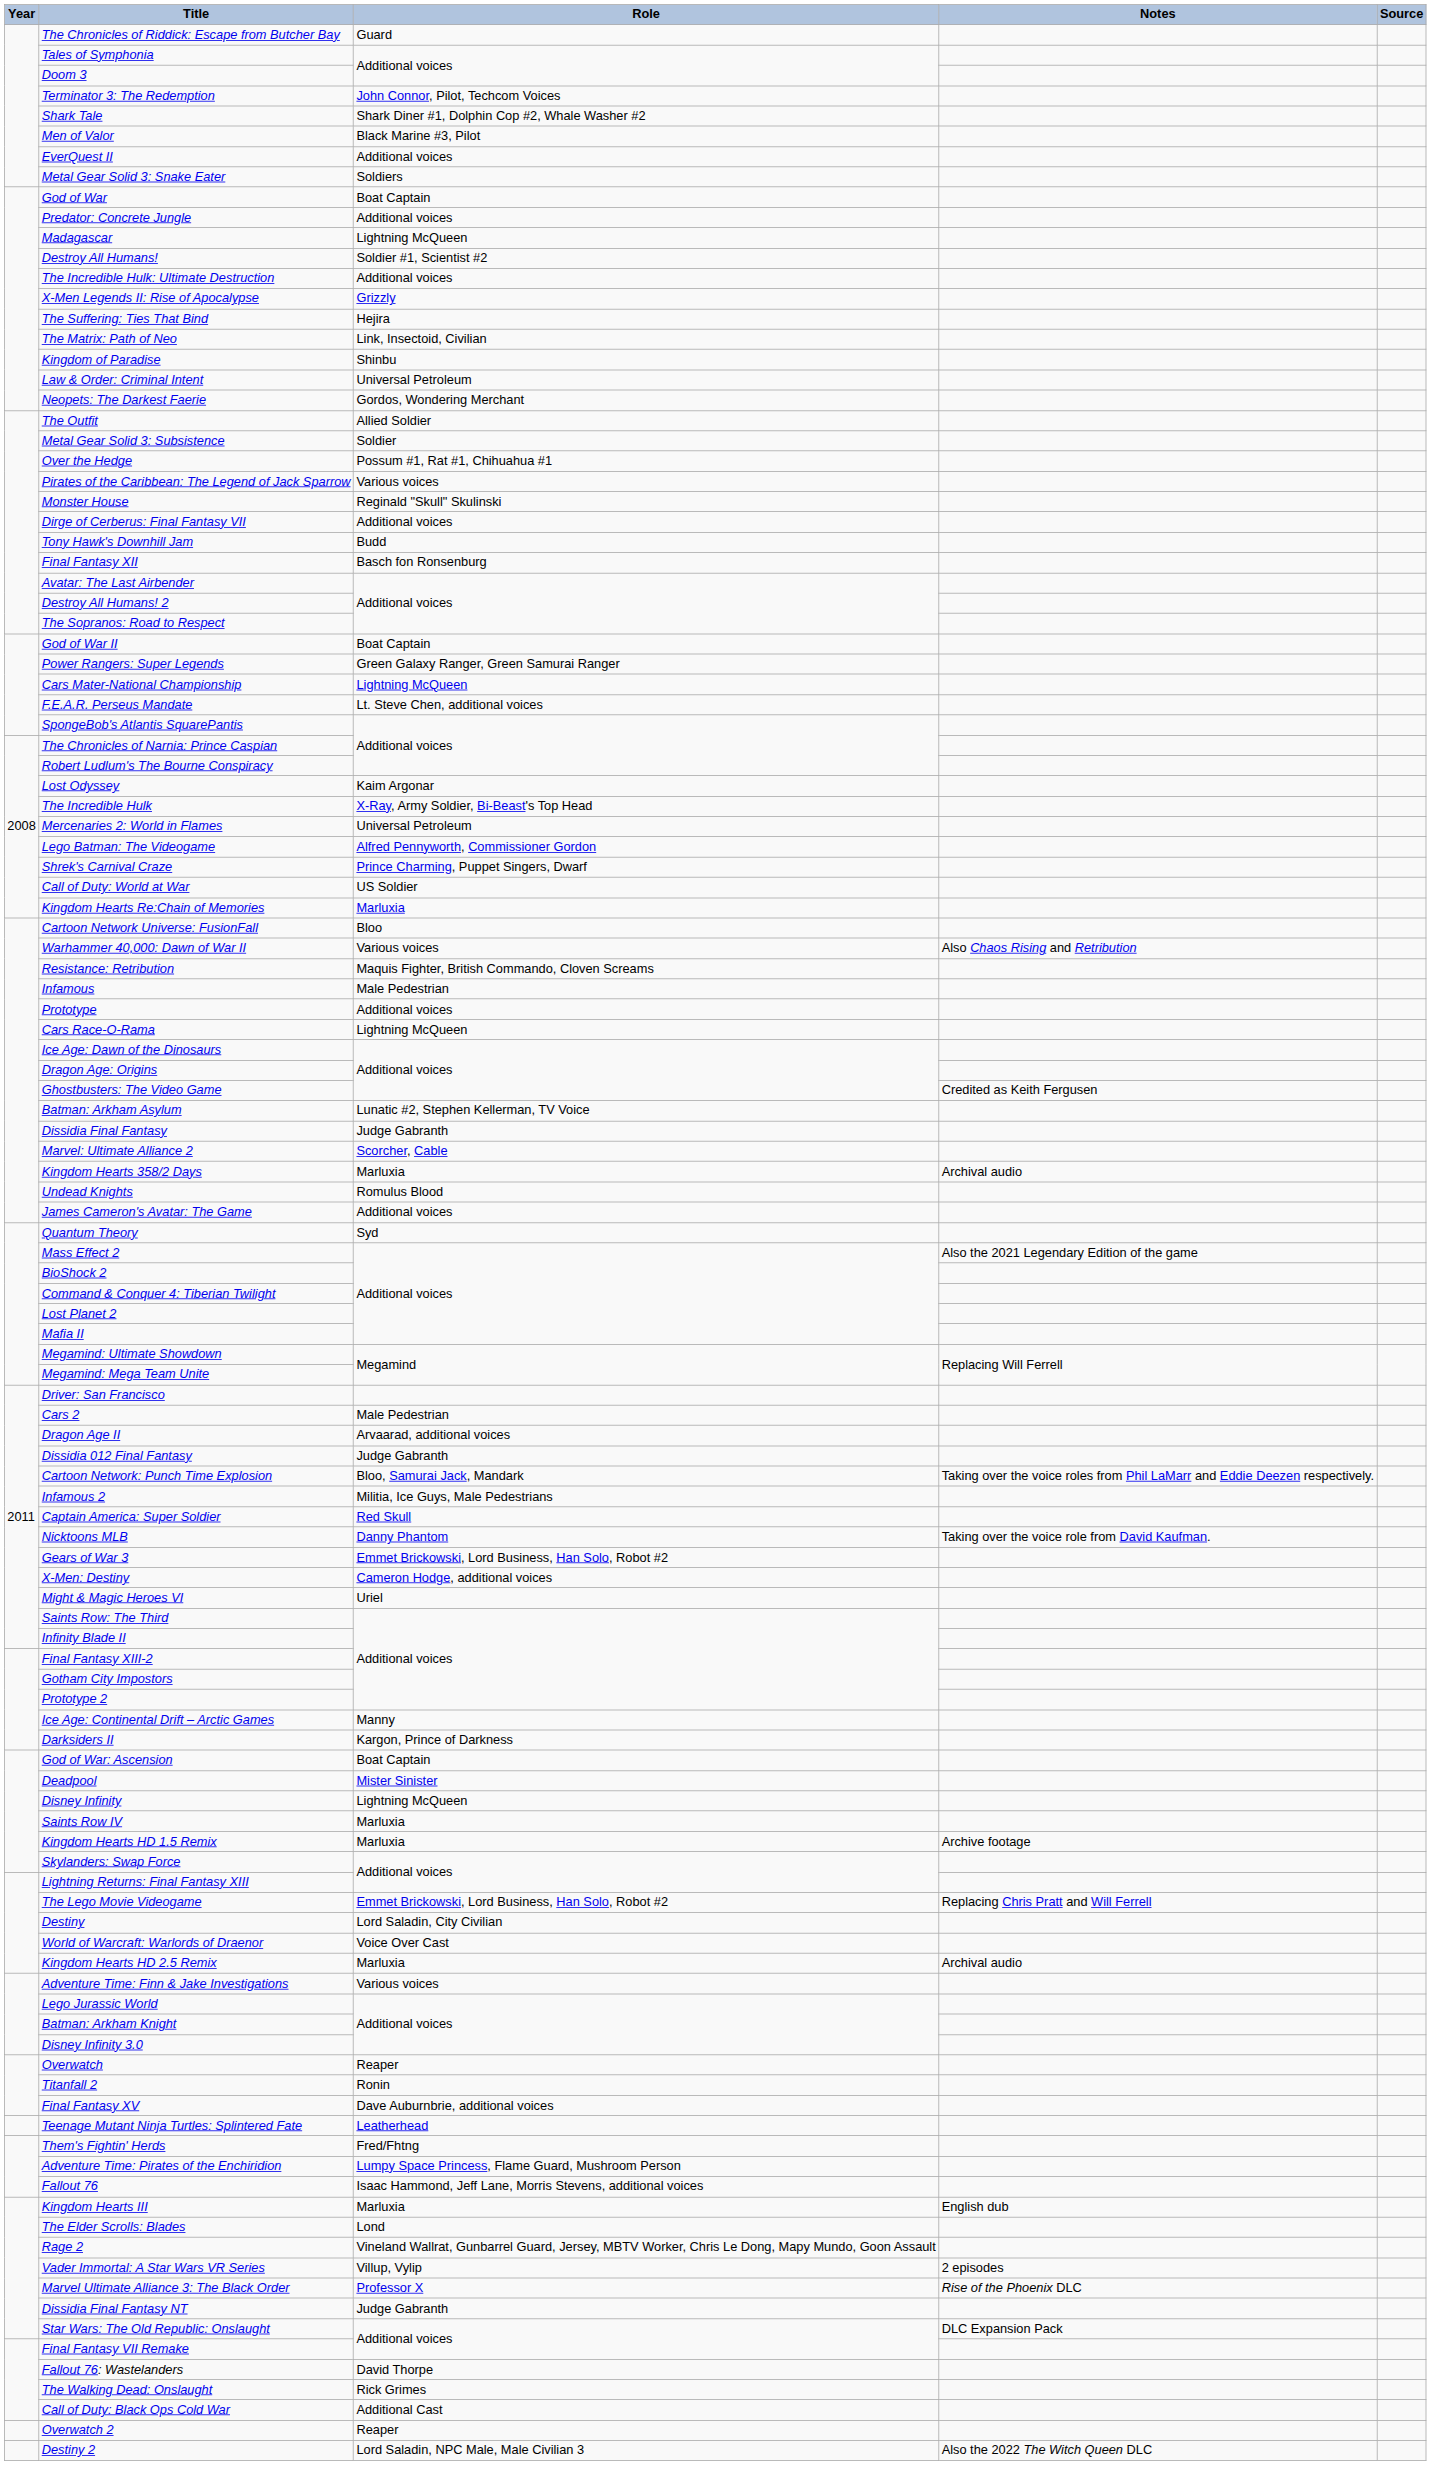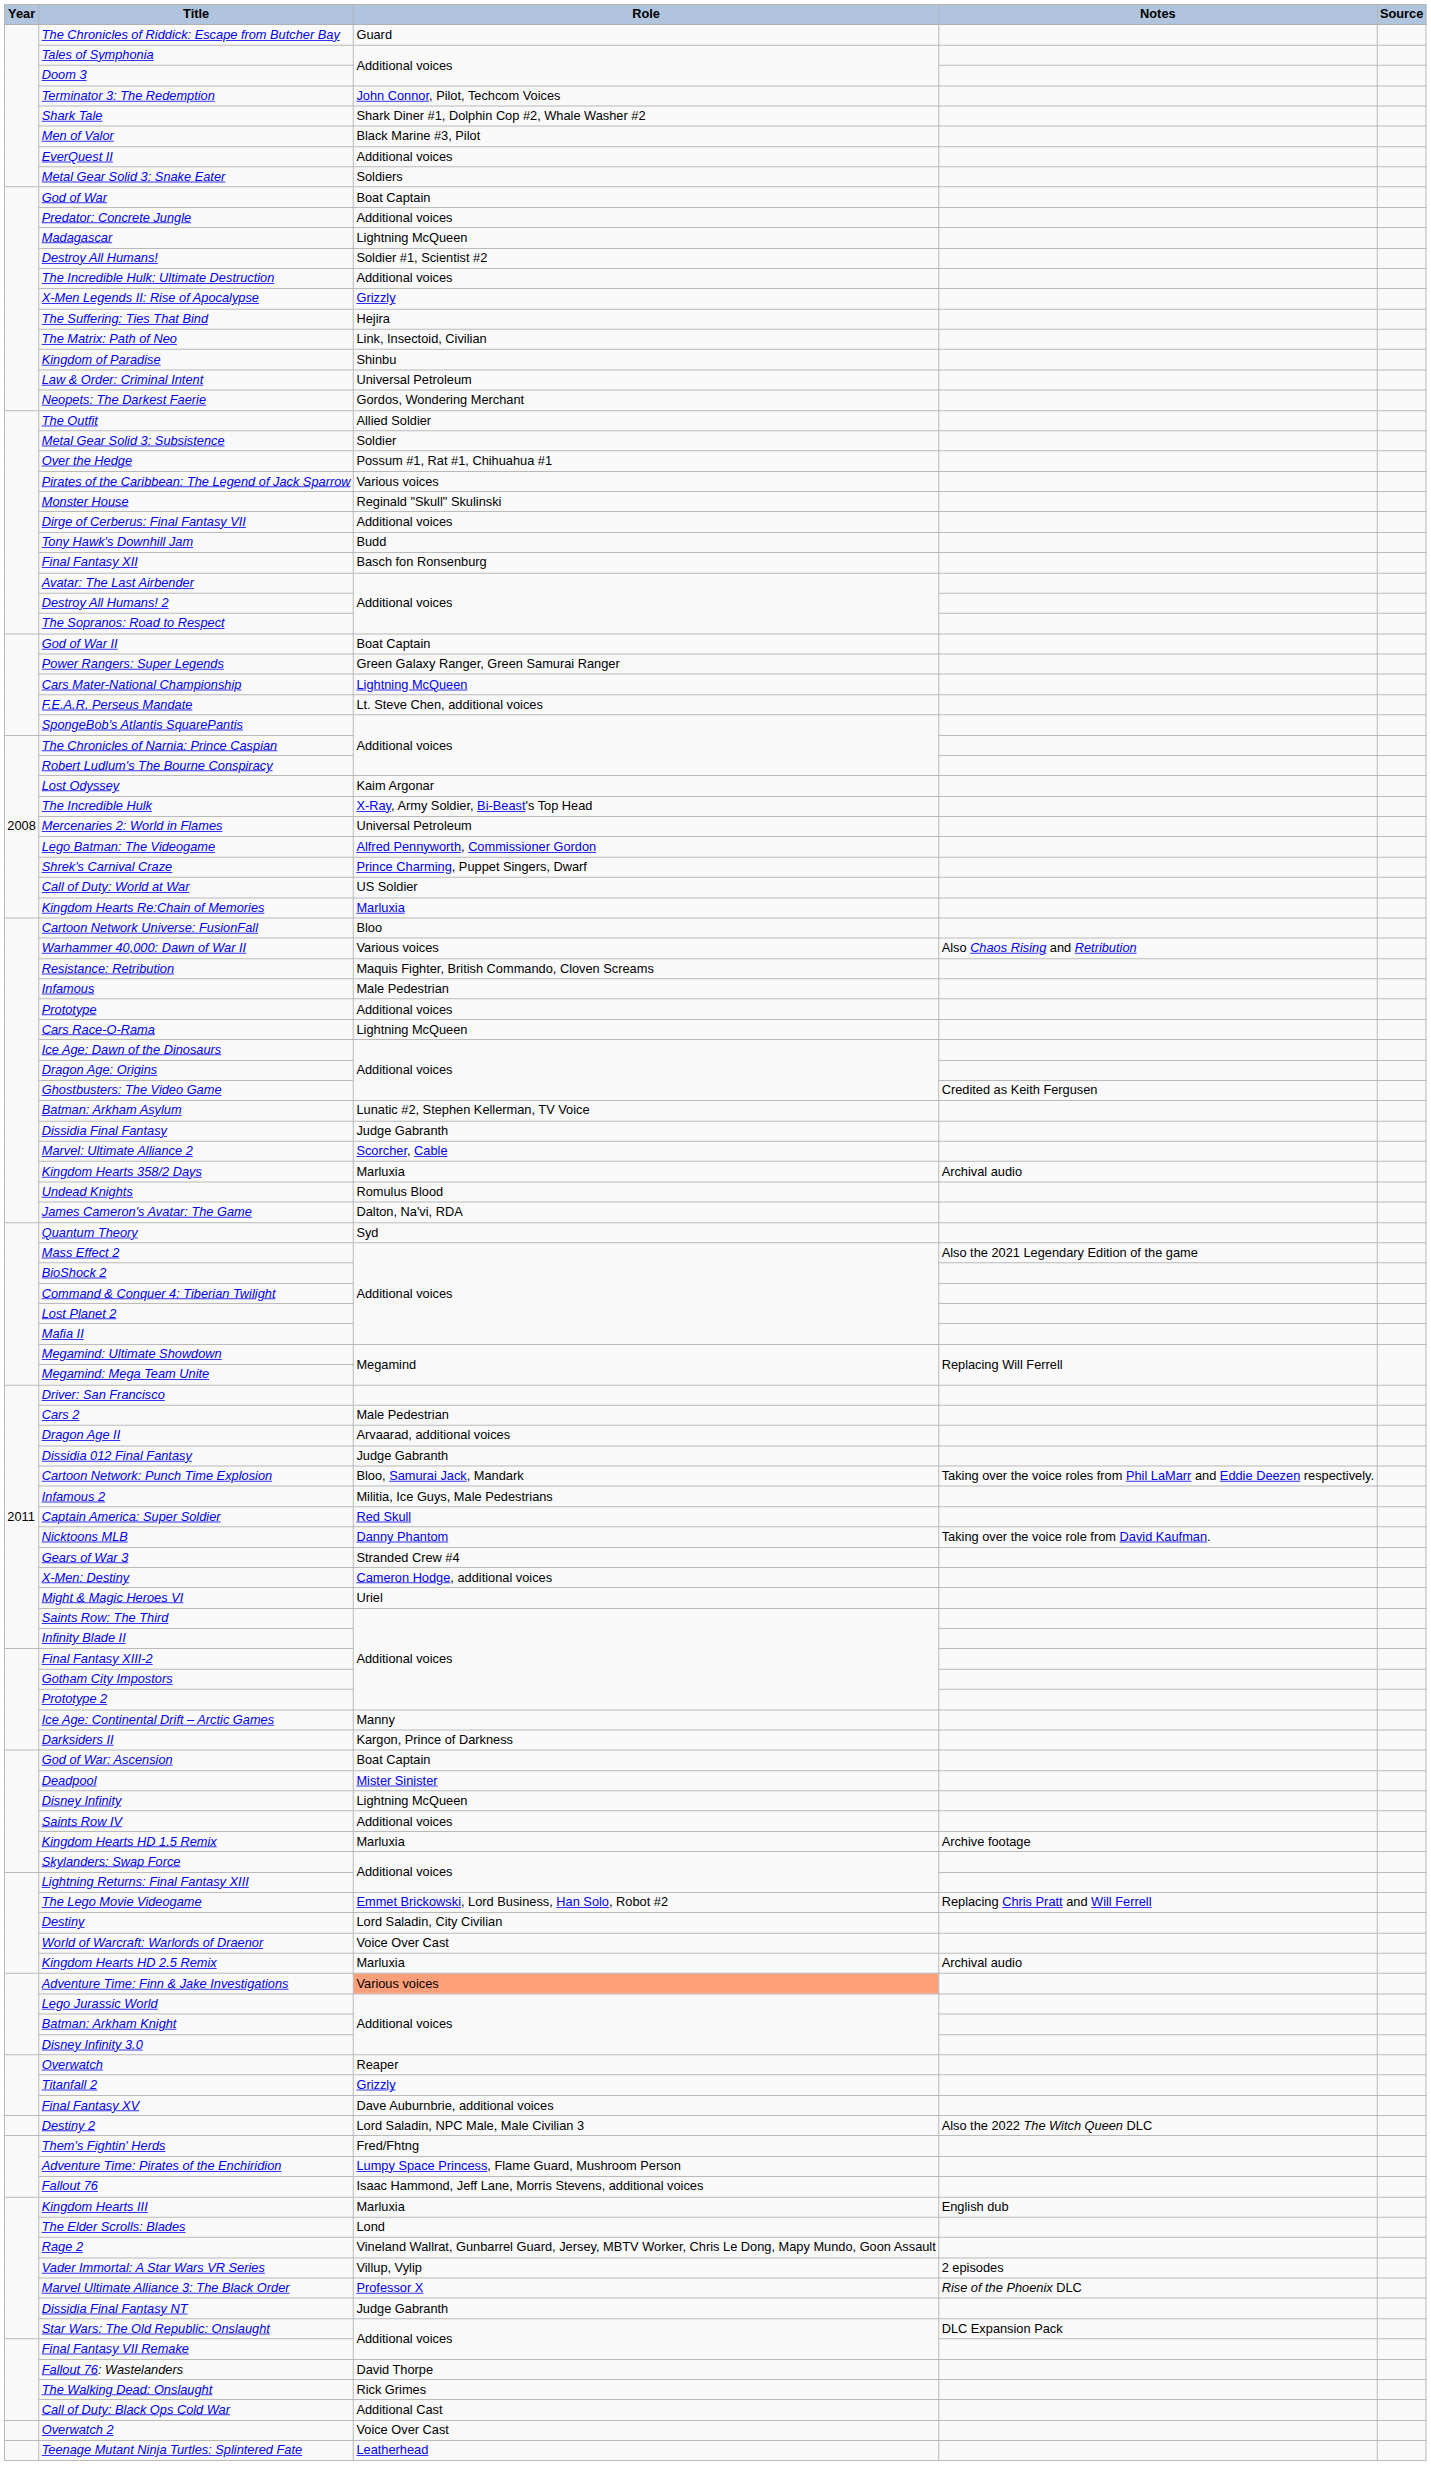James Cameron's Avatar: The Game | Role: Additional voices -> Dalton, Na'vi, RDA
Gears of War 3 | Role: Emmet Brickowski, Lord Business, Han Solo, Robot #2 -> Stranded Crew #4
Saints Row IV | Role: Marluxia -> Additional voices
Adventure Time: Finn & Jake Investigations | Role: no background -> lightsalmon background
Titanfall 2 | Role: Ronin -> Grizzly
rows swapped: Destiny 2 <-> Teenage Mutant Ninja Turtles: Splintered Fate
Overwatch 2 | Role: Reaper -> Voice Over Cast
